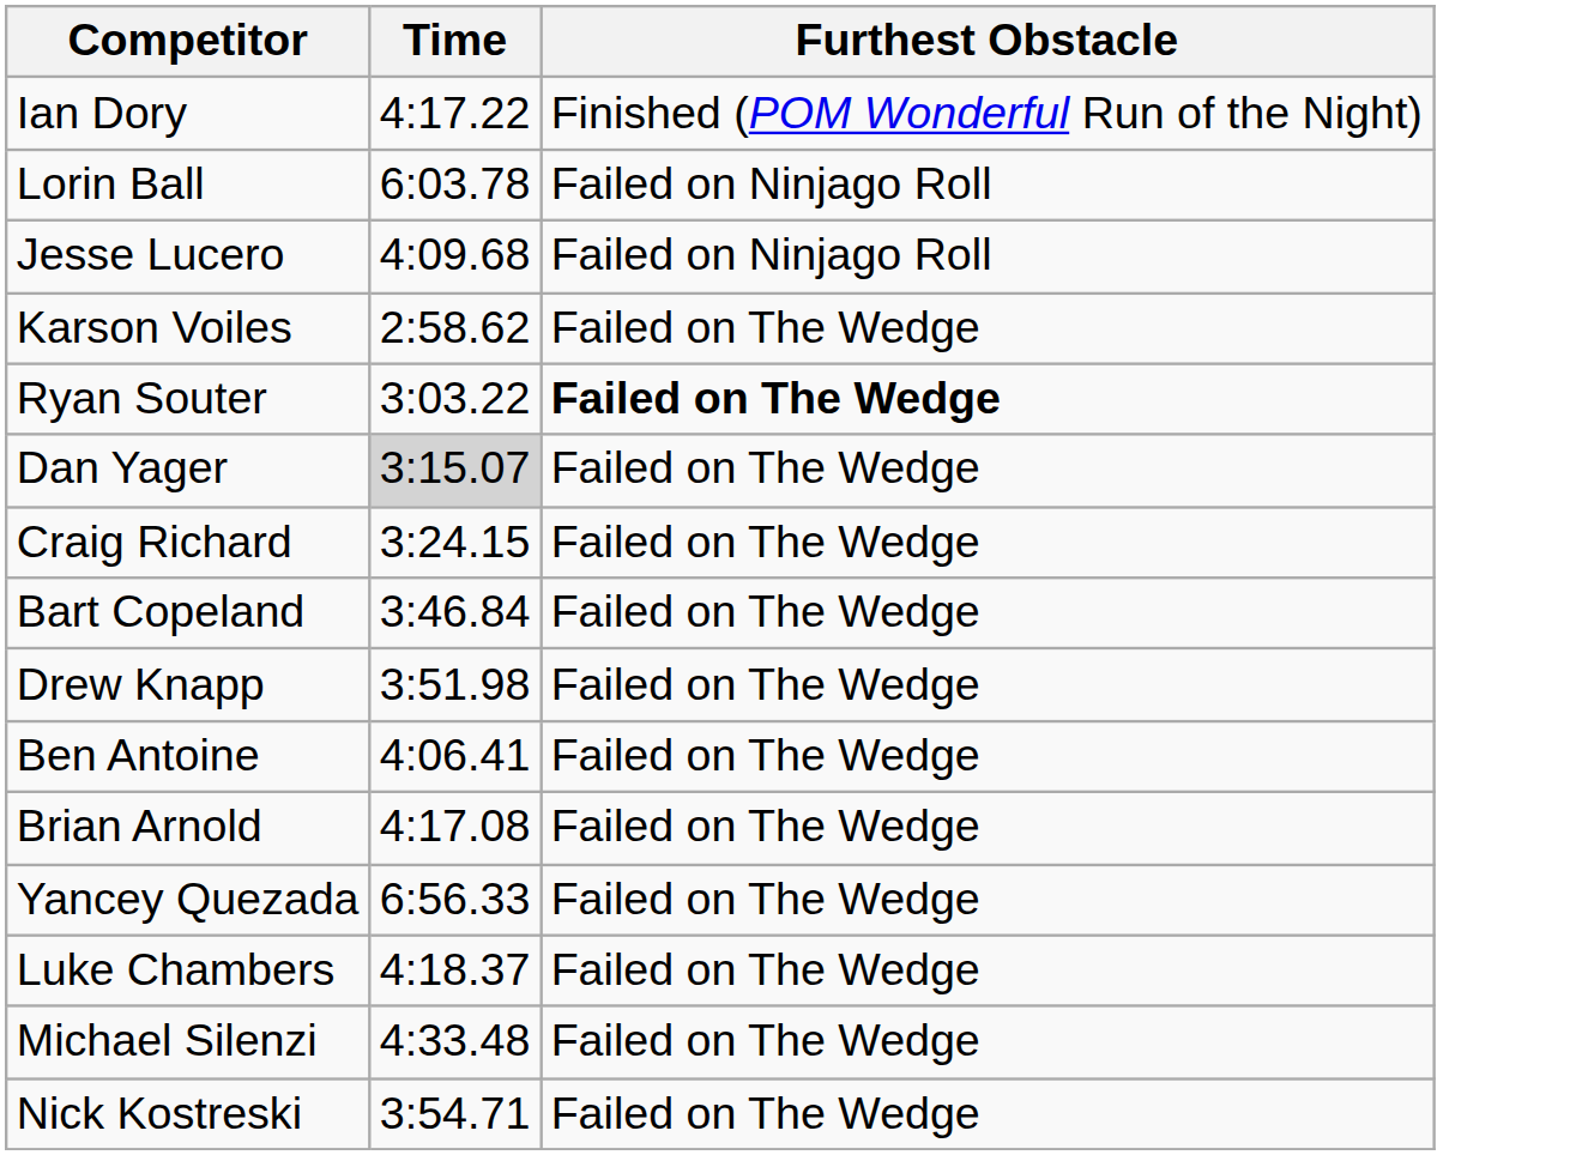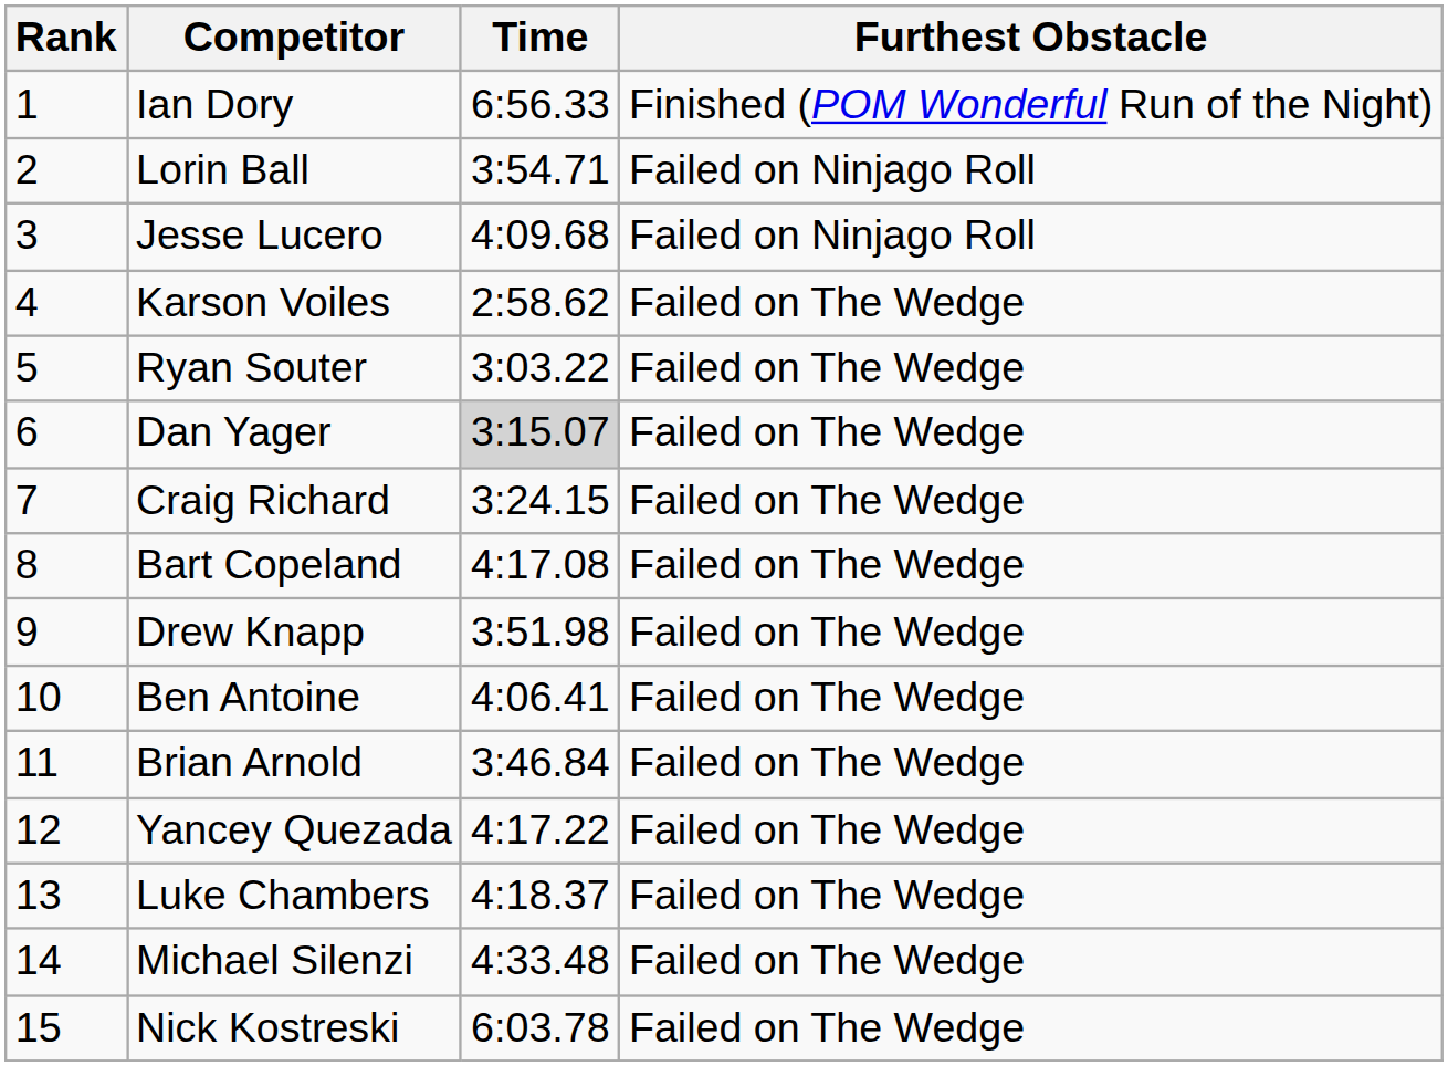+ column: Rank | 1 | 2 | 3 | 4 | 5 | 6 | 7 | 8 | 9 | 10 | 11 | 12 | 13 | 14 | 15
Ian Dory | Time: 4:17.22 -> 6:56.33
Lorin Ball | Time: 6:03.78 -> 3:54.71
Ryan Souter | Furthest Obstacle: bold -> normal
Bart Copeland | Time: 3:46.84 -> 4:17.08
Brian Arnold | Time: 4:17.08 -> 3:46.84
Yancey Quezada | Time: 6:56.33 -> 4:17.22
Nick Kostreski | Time: 3:54.71 -> 6:03.78
